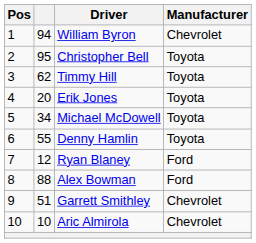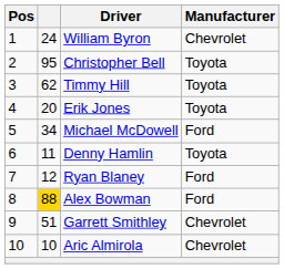William Byron | column 2: 94 -> 24
Michael McDowell | Manufacturer: Toyota -> Ford
Denny Hamlin | column 2: 55 -> 11
Alex Bowman | column 2: no background -> gold background
